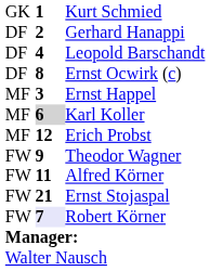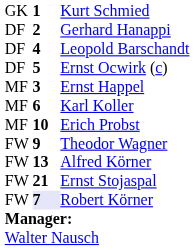Ernst Ocwirk (c) | column 2: 8 -> 5
Karl Koller | column 2: lightgrey background -> no background
Erich Probst | column 2: 12 -> 10
Alfred Körner | column 2: 11 -> 13
